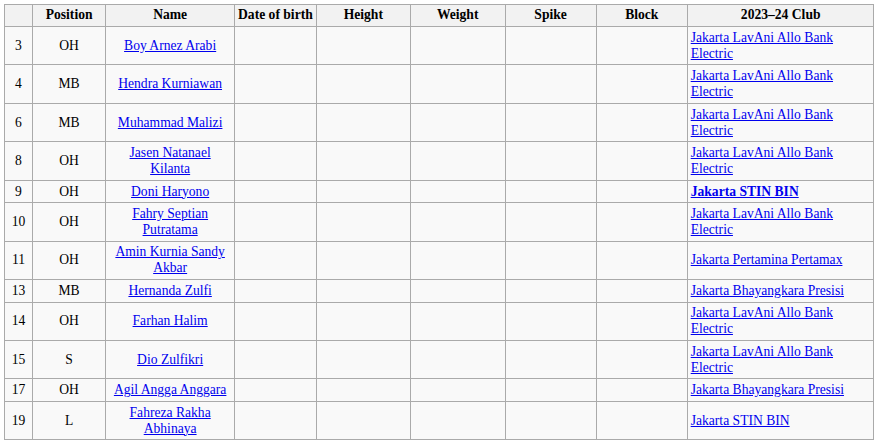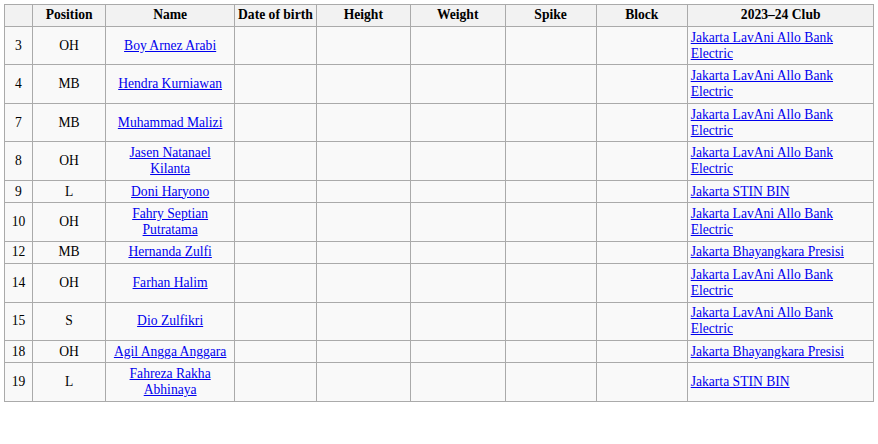Muhammad Malizi | column 1: 6 -> 7
Doni Haryono | Position: OH -> L
Doni Haryono | 2023–24 Club: bold -> normal
- row: 11 | OH | Amin Kurnia Sandy Akbar | Jakarta Pertamina Pertamax
Hernanda Zulfi | column 1: 13 -> 12
Agil Angga Anggara | column 1: 17 -> 18
